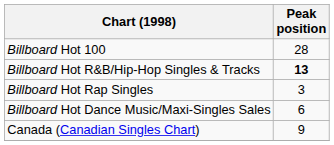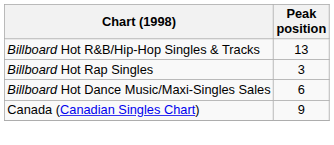- row: Billboard Hot 100 | 28
Billboard Hot R&B/Hip-Hop Singles & Tracks | Peak position: bold -> normal
